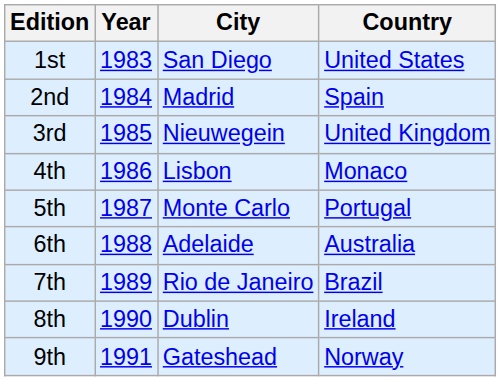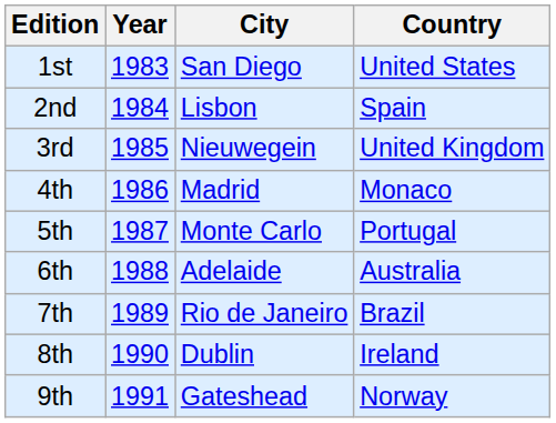2nd | City: Madrid -> Lisbon
4th | City: Lisbon -> Madrid
